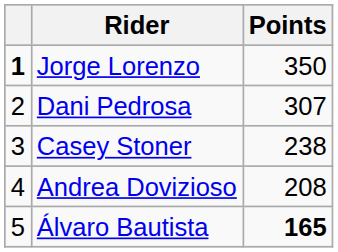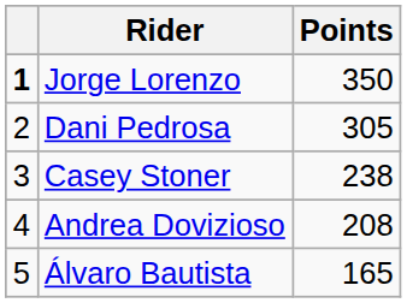Dani Pedrosa | Points: 307 -> 305
Álvaro Bautista | Points: bold -> normal
